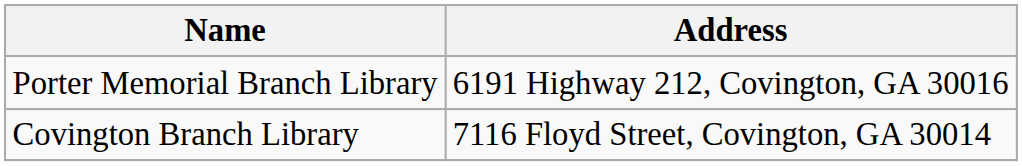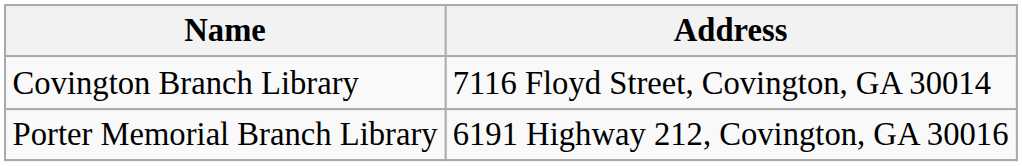rows swapped: Covington Branch Library <-> Porter Memorial Branch Library
